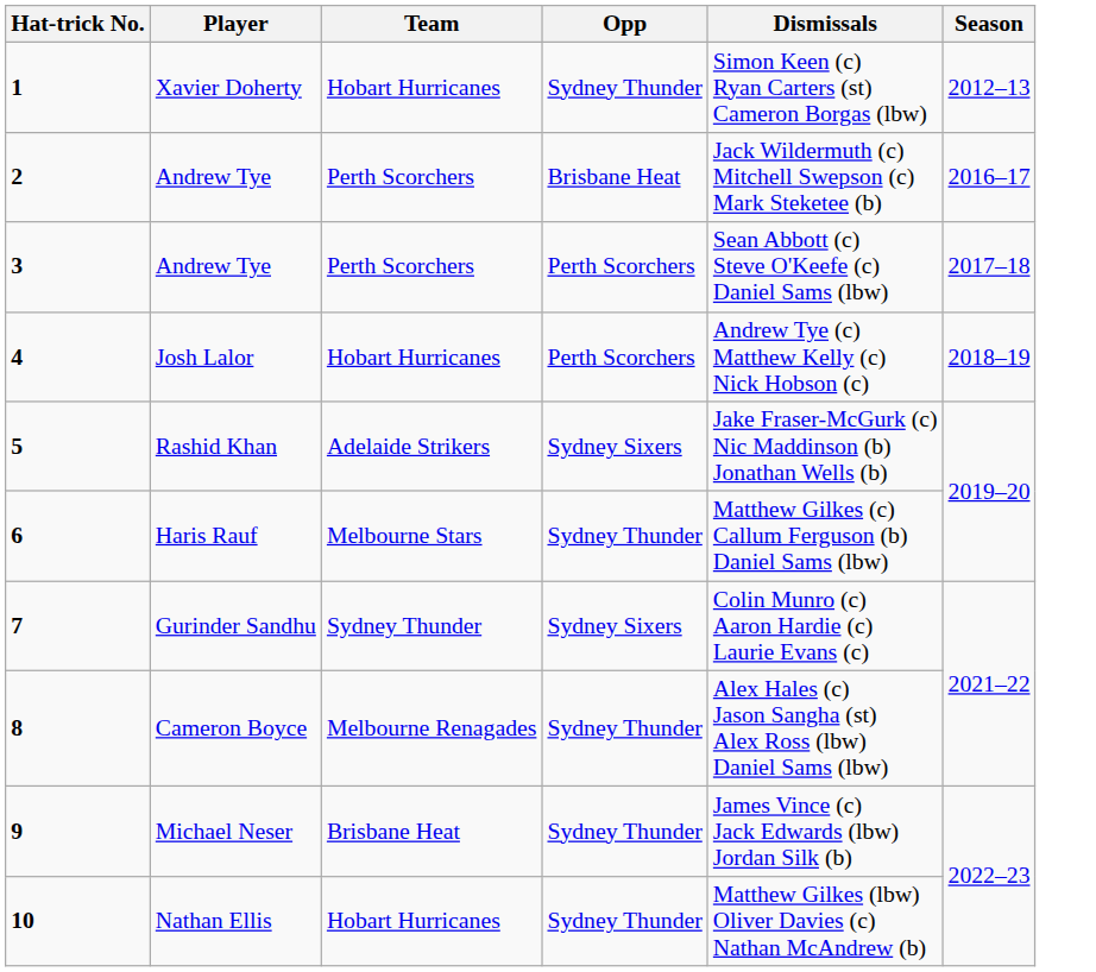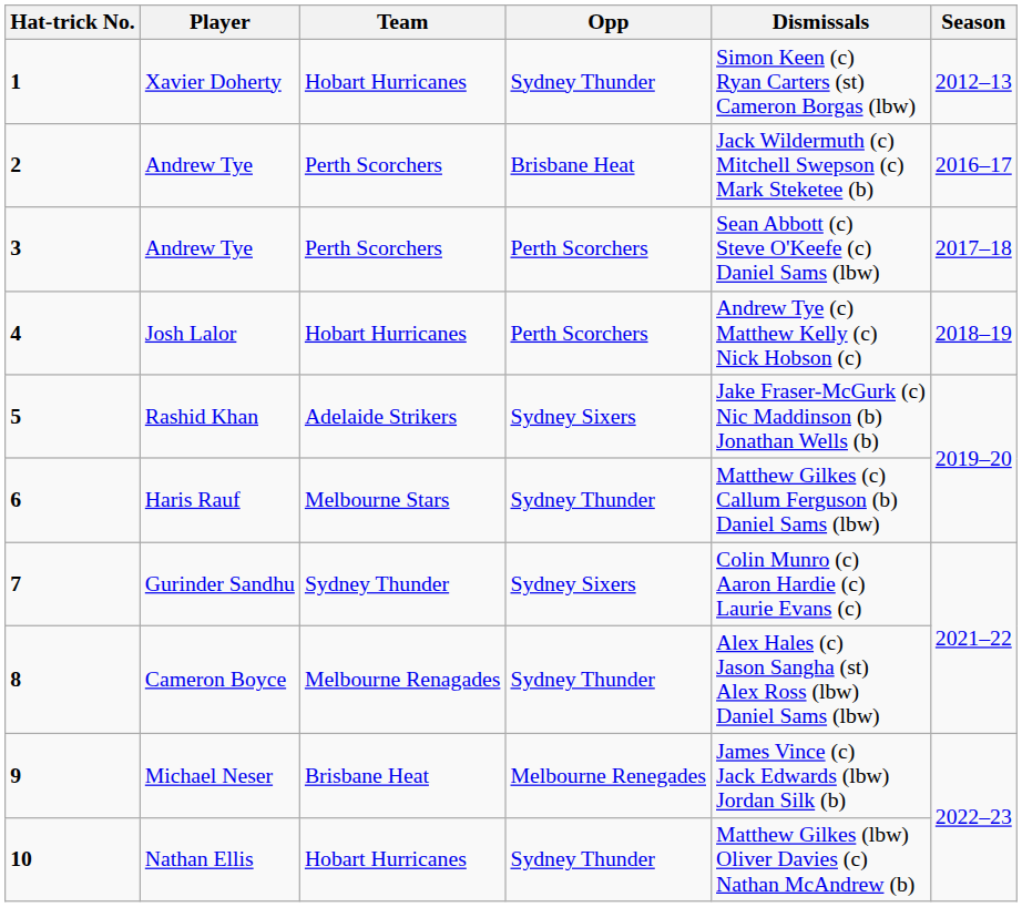Michael Neser | Opp: Sydney Thunder -> Melbourne Renegades
